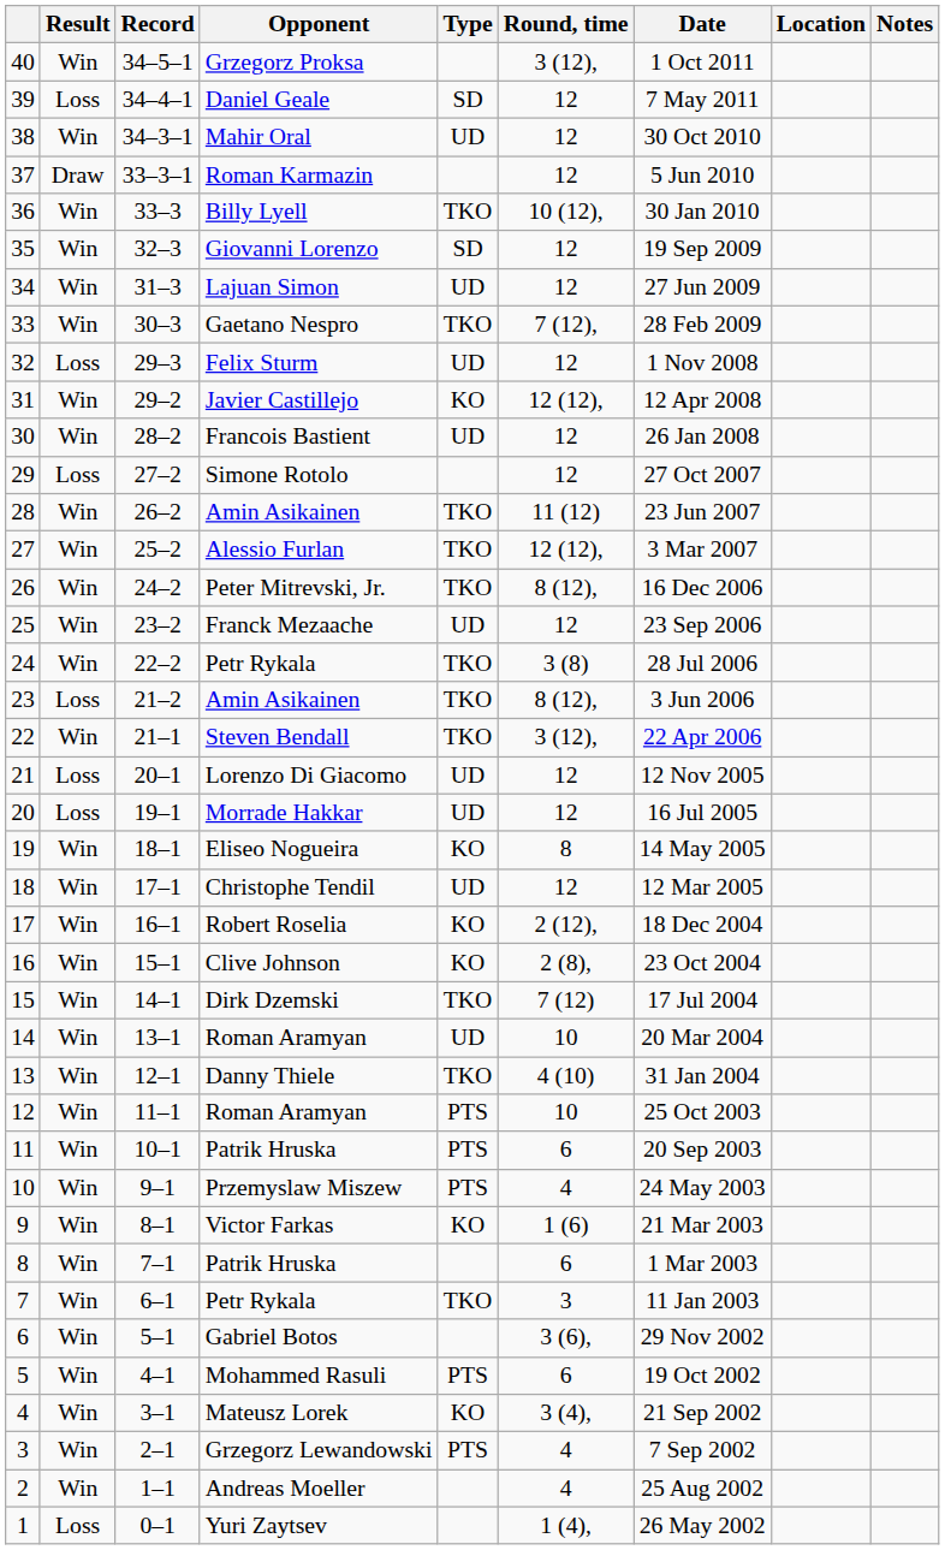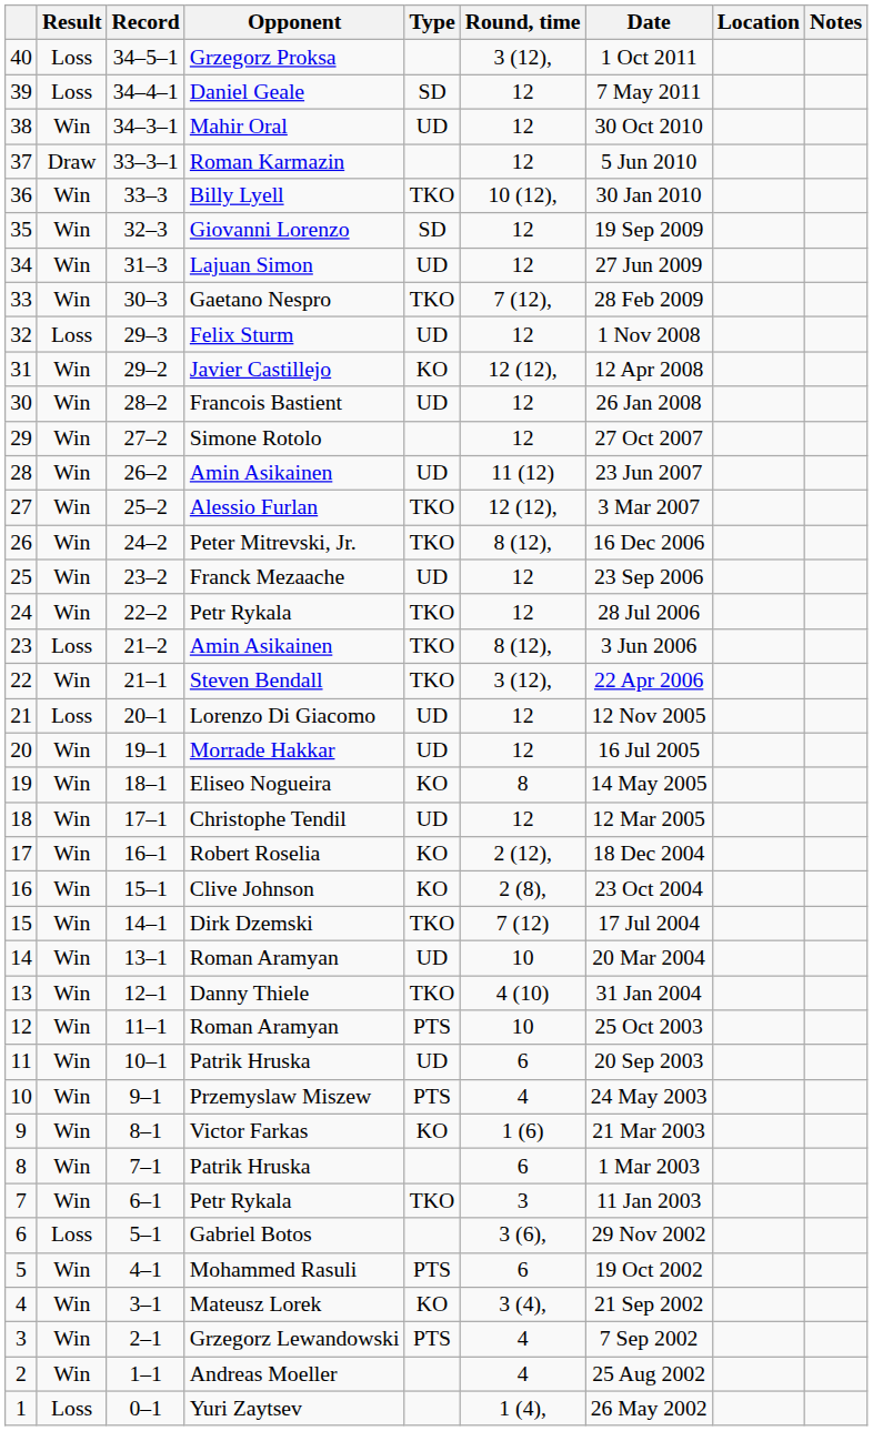Grzegorz Proksa | Result: Win -> Loss
Simone Rotolo | Result: Loss -> Win
28 / Amin Asikainen | Type: TKO -> UD
24 / Petr Rykala | Round, time: 3 (8) -> 12
Morrade Hakkar | Result: Loss -> Win
11 / Patrik Hruska | Type: PTS -> UD
Gabriel Botos | Result: Win -> Loss
